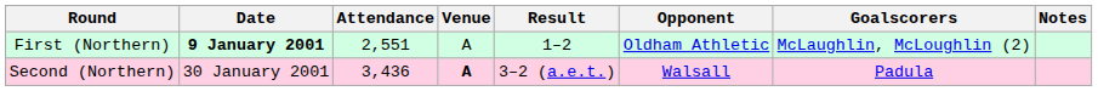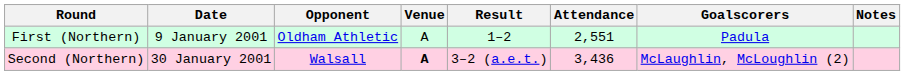columns swapped: Opponent <-> Attendance
First (Northern) | Date: bold -> normal
First (Northern) | Goalscorers: McLaughlin, McLoughlin (2) -> Padula
Second (Northern) | Goalscorers: Padula -> McLaughlin, McLoughlin (2)
